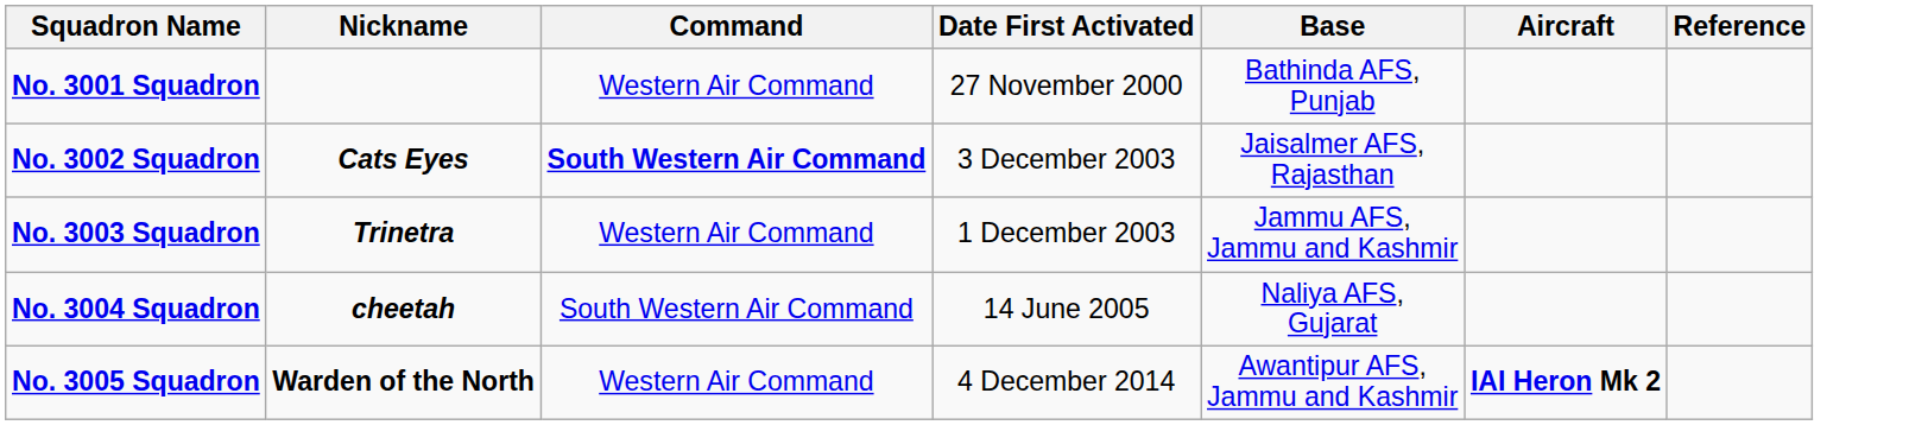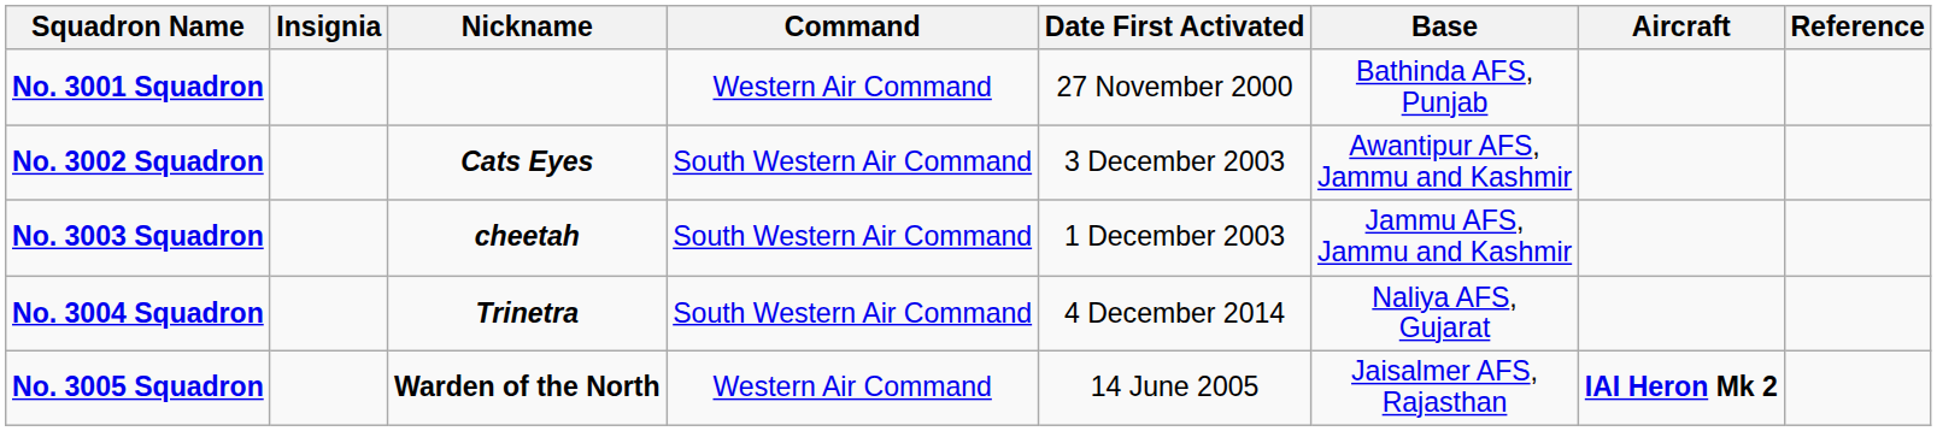+ column: Insignia
No. 3002 Squadron | Command: bold -> normal
No. 3002 Squadron | Base: Jaisalmer AFS, Rajasthan -> Awantipur AFS, Jammu and Kashmir
No. 3003 Squadron | Nickname: Trinetra -> cheetah
No. 3003 Squadron | Command: Western Air Command -> South Western Air Command
No. 3004 Squadron | Nickname: cheetah -> Trinetra
No. 3004 Squadron | Date First Activated: 14 June 2005 -> 4 December 2014
No. 3005 Squadron | Date First Activated: 4 December 2014 -> 14 June 2005
No. 3005 Squadron | Base: Awantipur AFS, Jammu and Kashmir -> Jaisalmer AFS, Rajasthan
